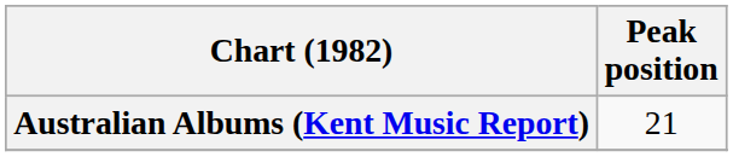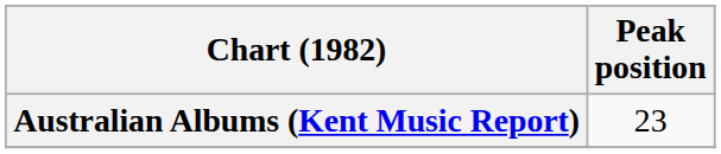Australian Albums (Kent Music Report) | Peak position: 21 -> 23
